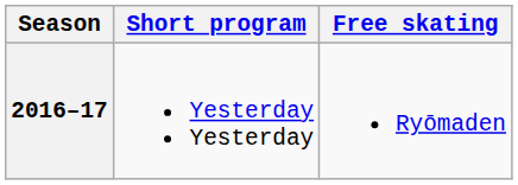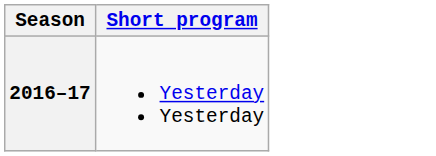- column: Free skating | Ryōmaden
